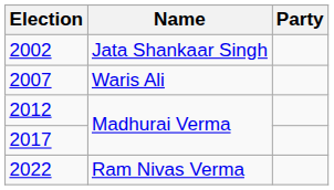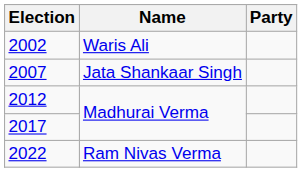2002 | Name: Jata Shankaar Singh -> Waris Ali
2007 | Name: Waris Ali -> Jata Shankaar Singh
